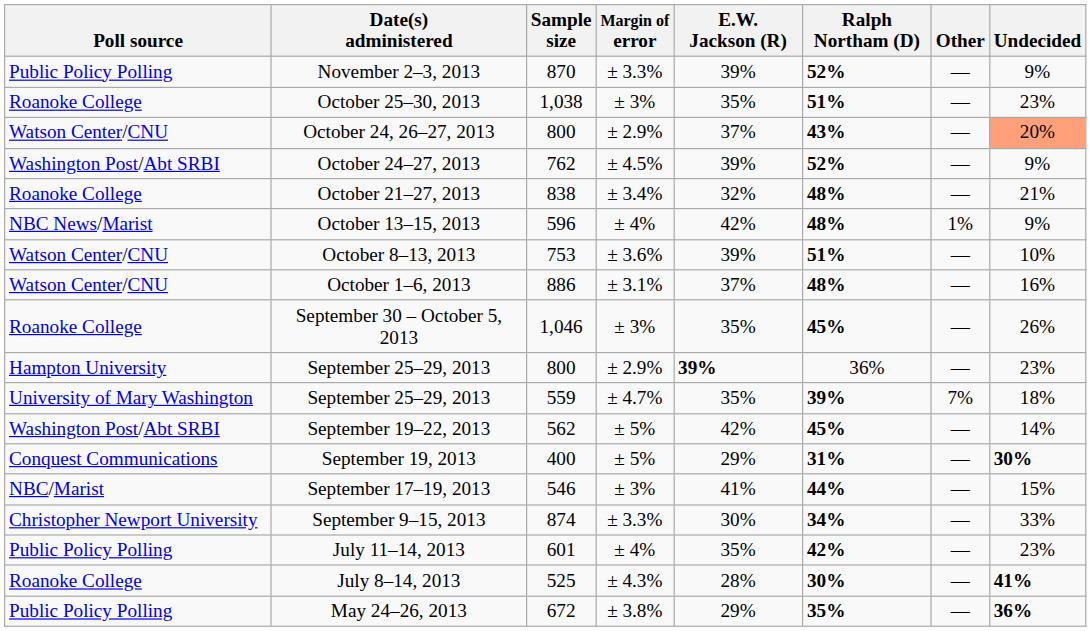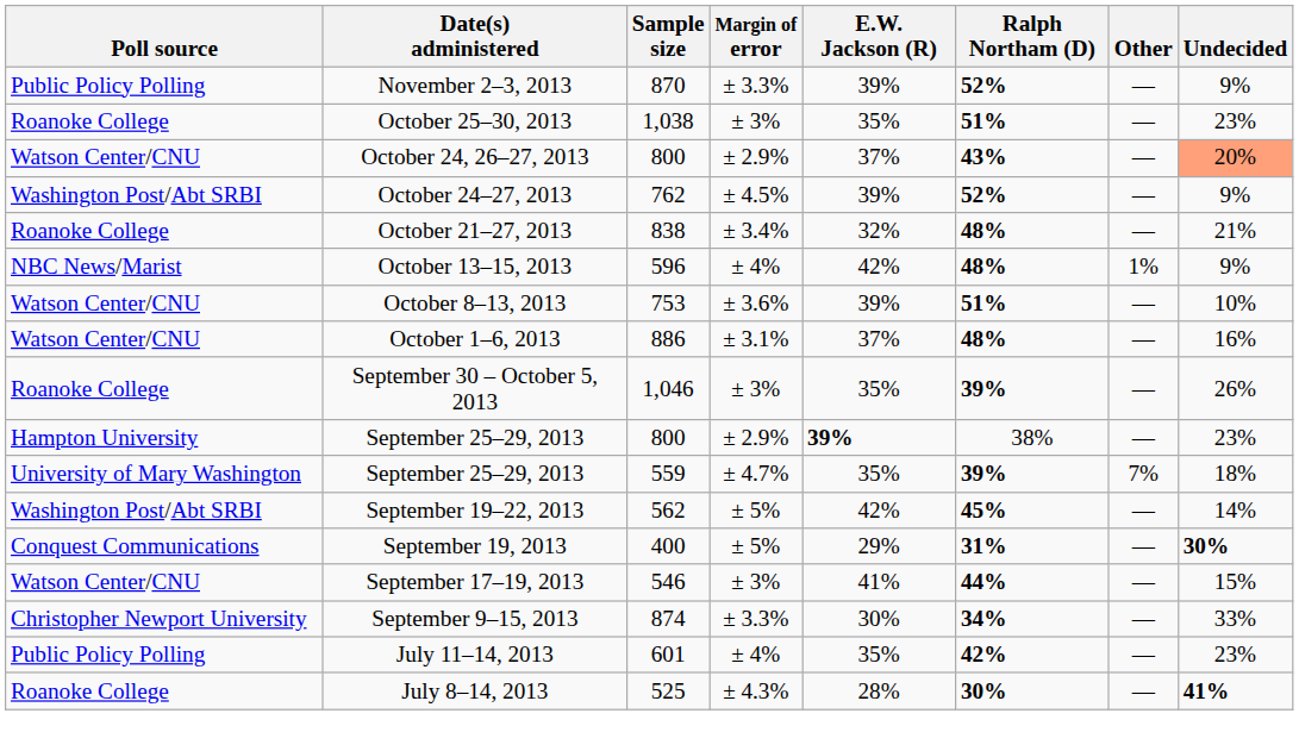September 30 – October 5, 2013 | Ralph Northam (D): 45% -> 39%
September 25–29, 2013 / 800 | Ralph Northam (D): 36% -> 38%
September 17–19, 2013 | Poll source: NBC/Marist -> Watson Center/CNU
- row: Public Policy Polling | May 24–26, 2013 | 672 | ± 3.8% | 29% | 35% | — | 36%
